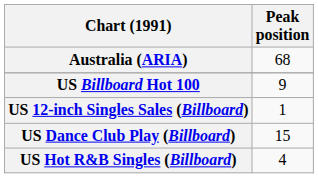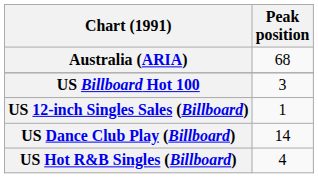US Billboard Hot 100 | Peak position: 9 -> 3
US Dance Club Play (Billboard) | Peak position: 15 -> 14
